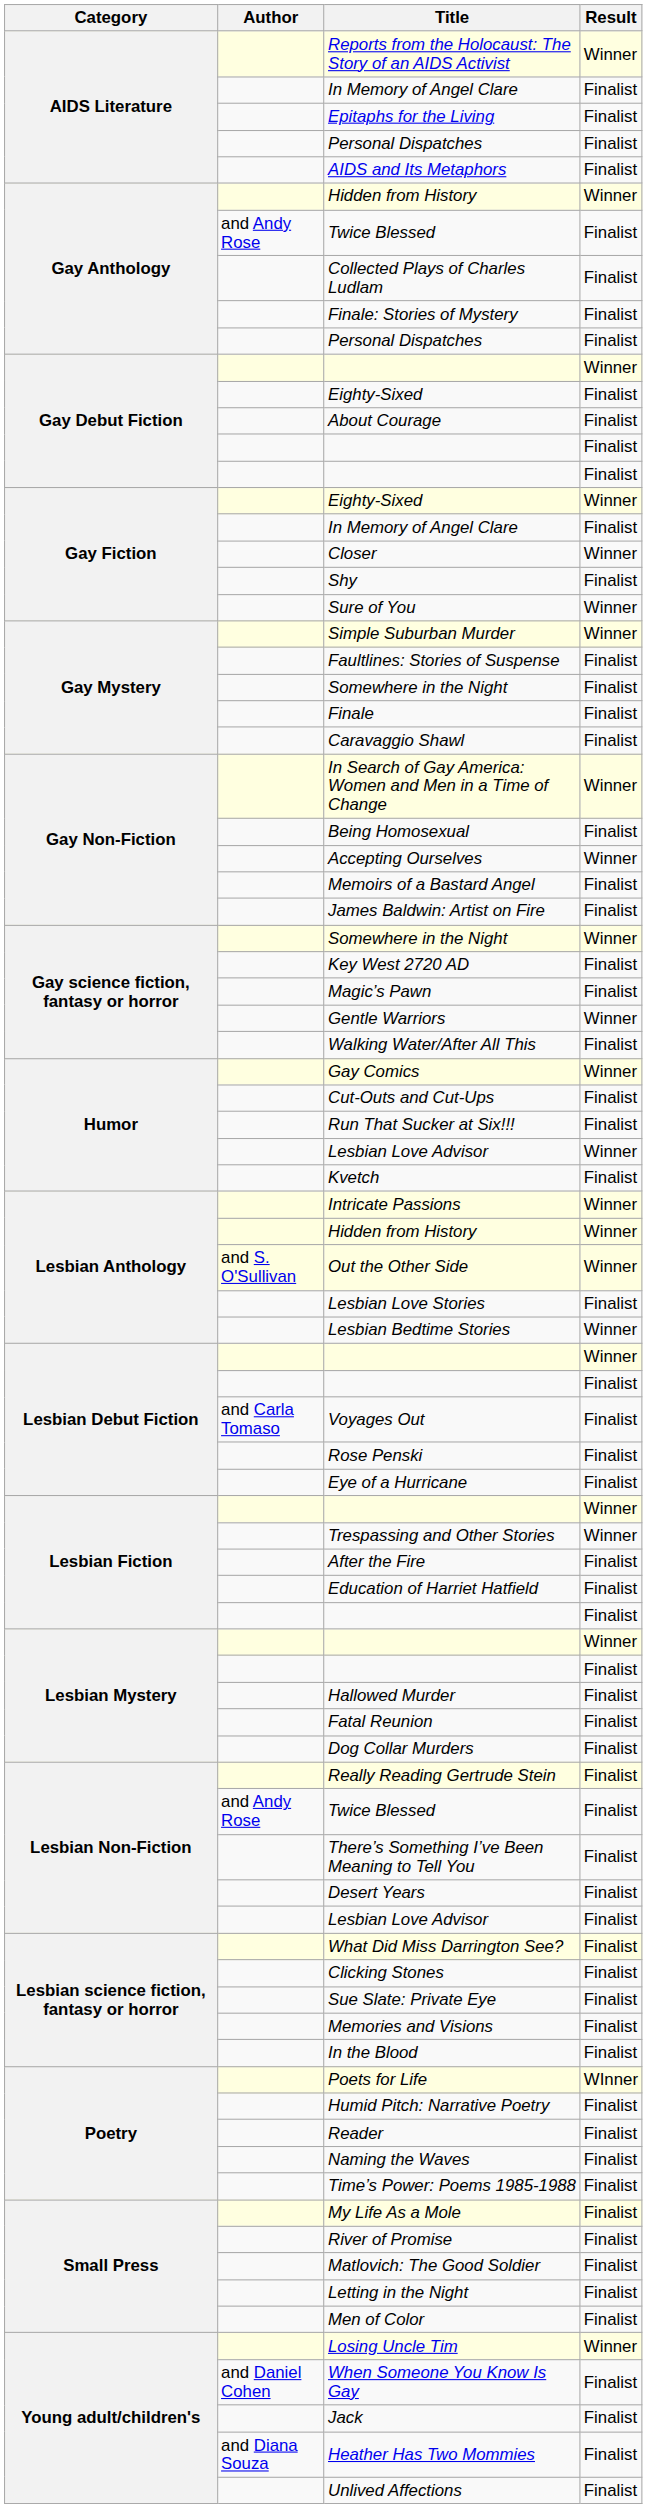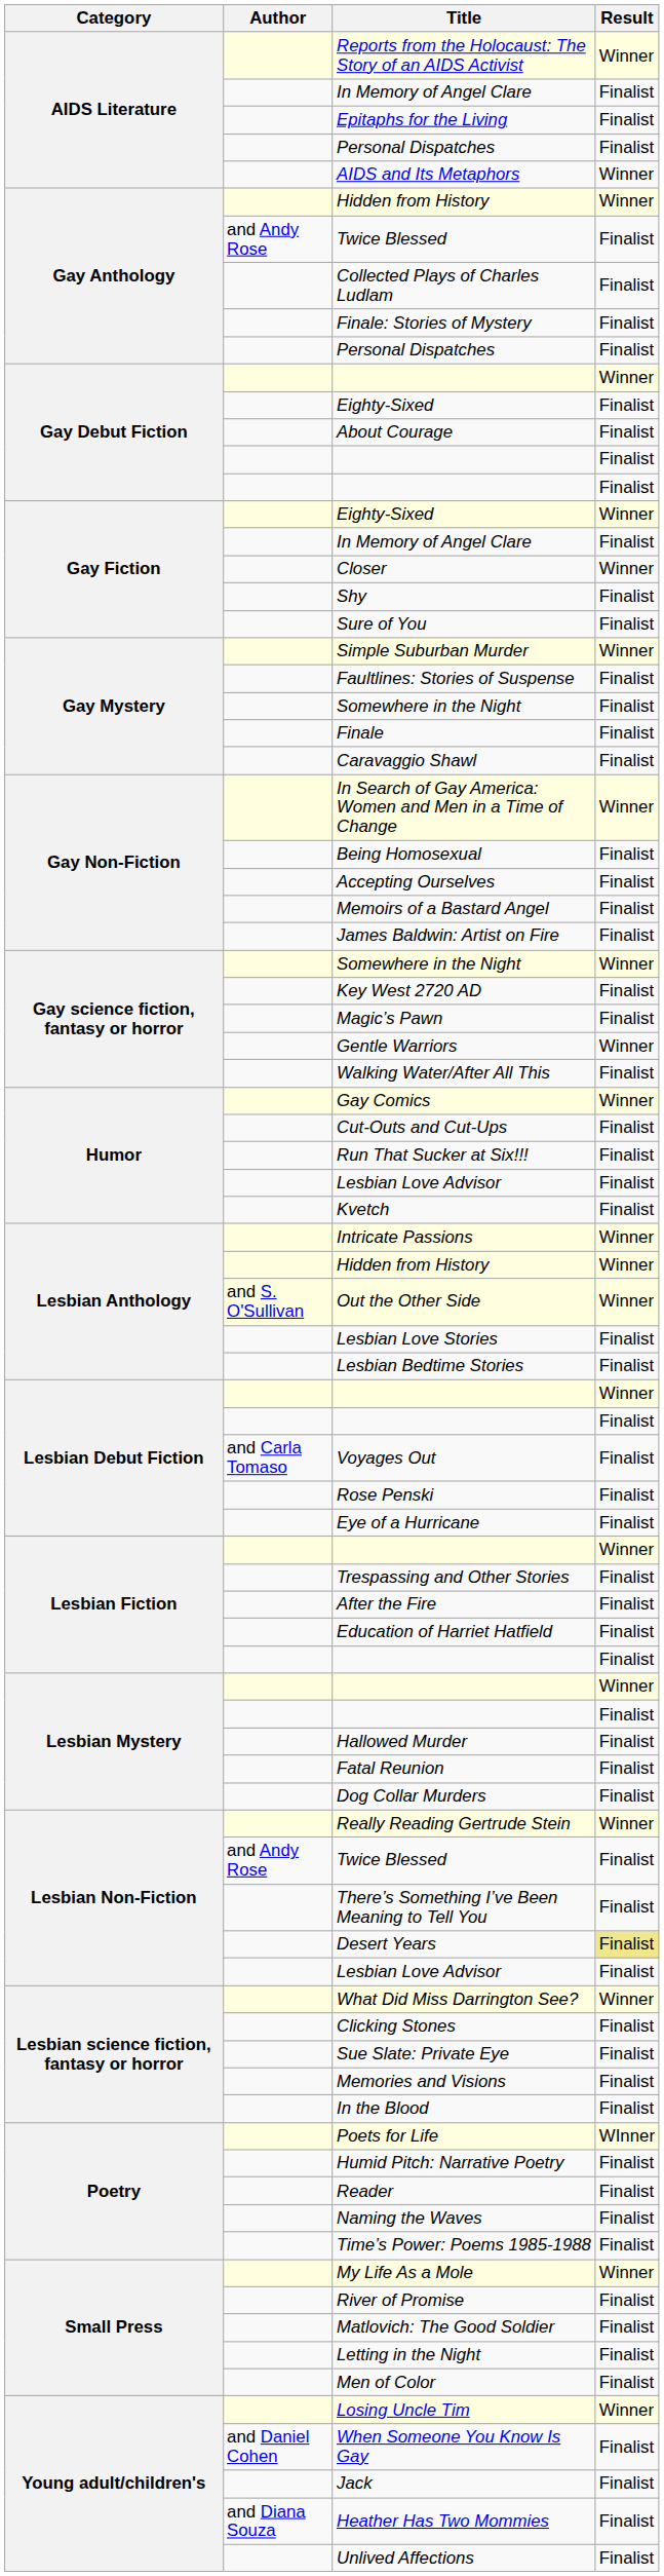AIDS and Its Metaphors | Result: Finalist -> Winner
Sure of You | Result: Winner -> Finalist
Accepting Ourselves | Result: Winner -> Finalist
Humor / Lesbian Love Advisor | Result: Winner -> Finalist
Lesbian Bedtime Stories | Result: Winner -> Finalist
Trespassing and Other Stories | Result: Winner -> Finalist
Really Reading Gertrude Stein | Result: Finalist -> Winner
Desert Years | Result: no background -> khaki background
What Did Miss Darrington See? | Result: Finalist -> Winner
My Life As a Mole | Result: Finalist -> Winner
